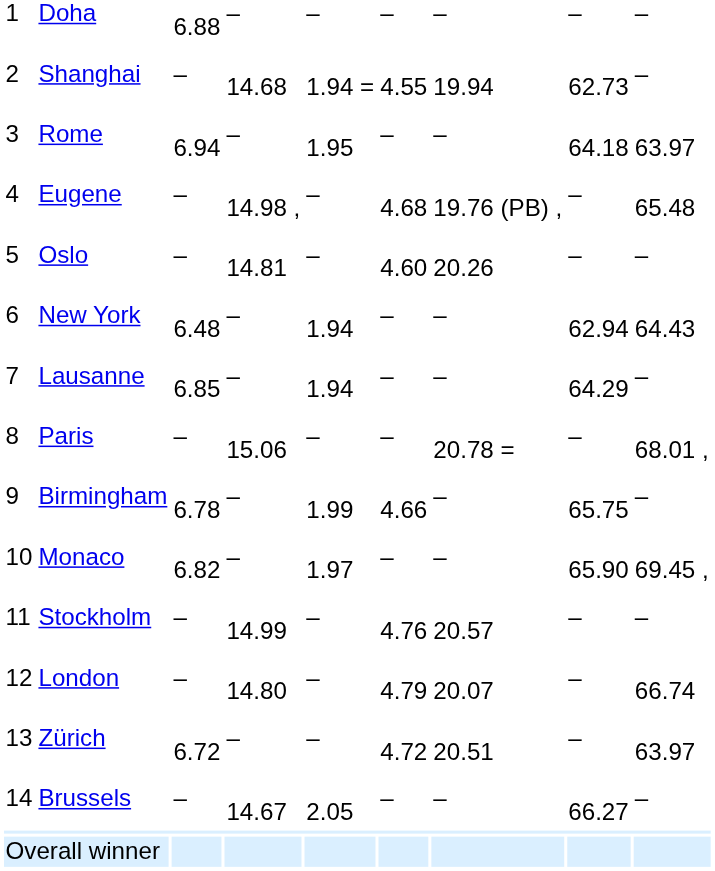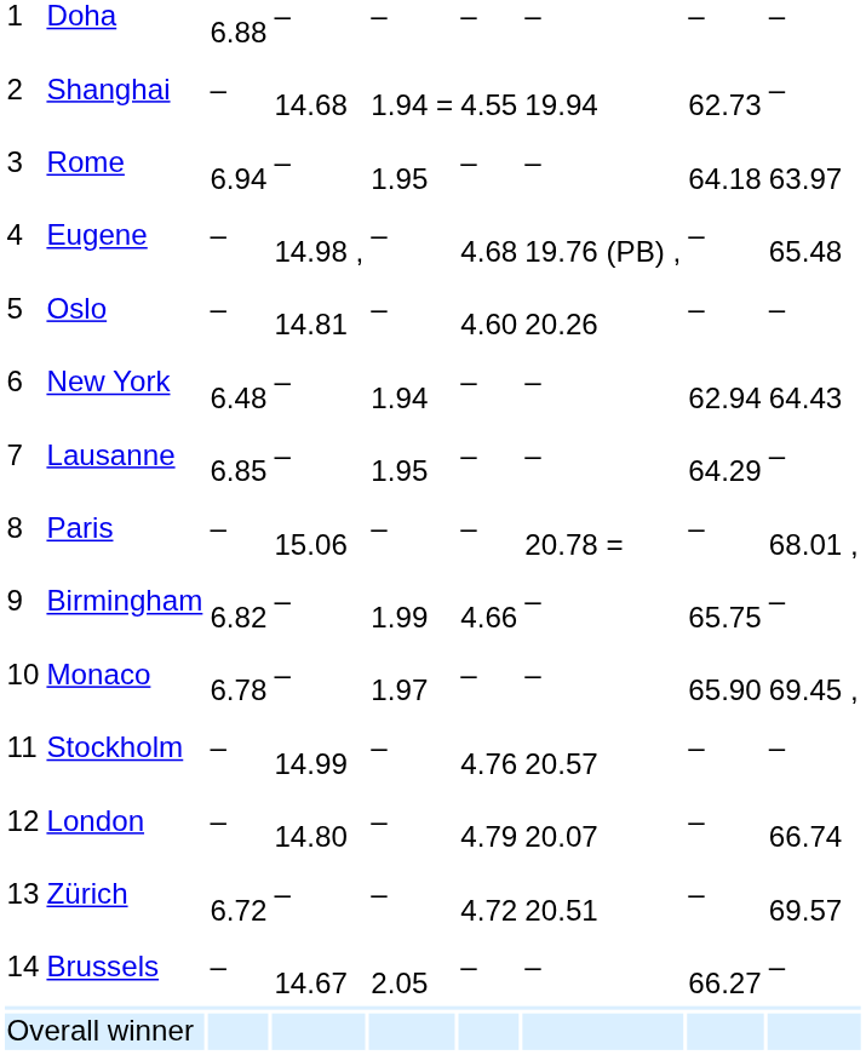Lausanne | column 5: 1.94 -> 1.95
Birmingham | column 3: 6.78 -> 6.82
Monaco | column 3: 6.82 -> 6.78
Zürich | column 9: 63.97 -> 69.57
